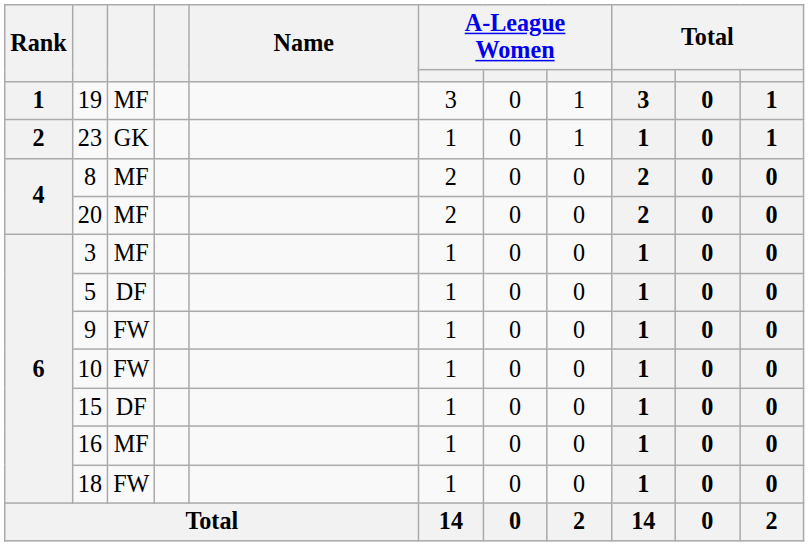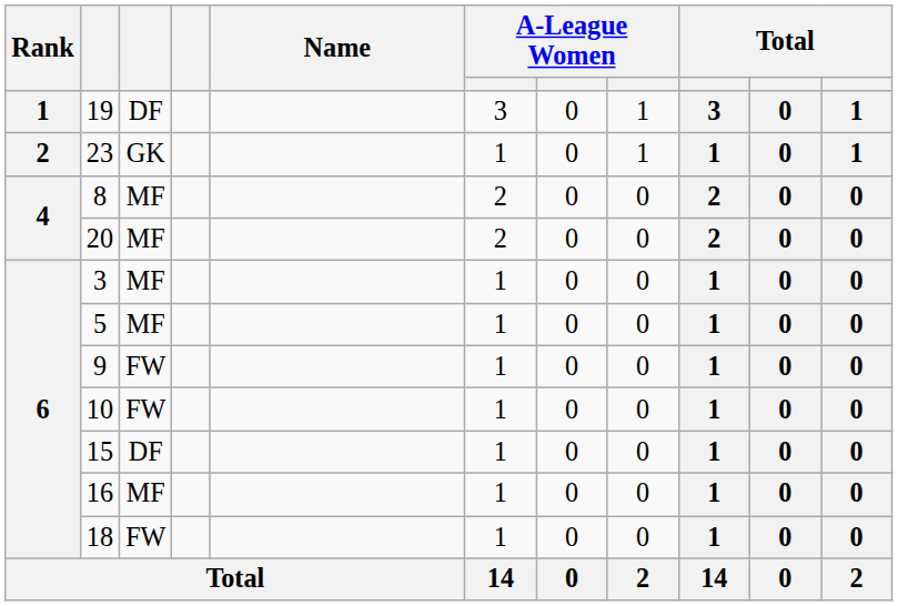19 | column 3: MF -> DF
5 | column 3: DF -> MF
